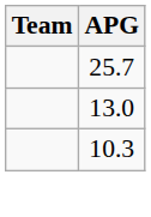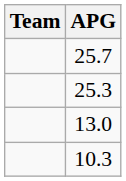+ row: 25.3
